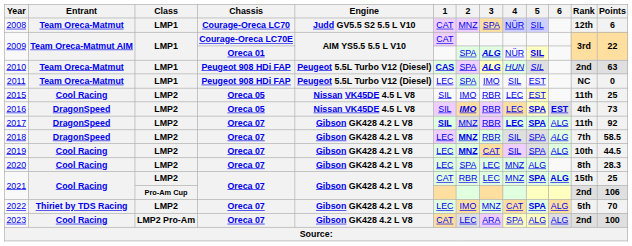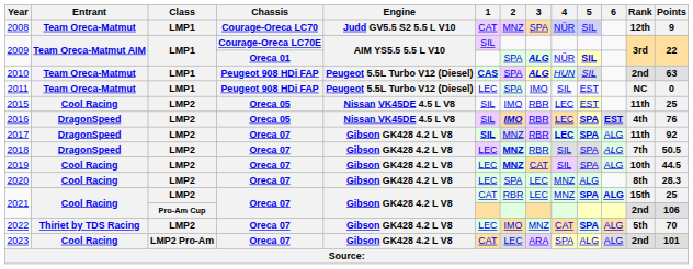2008 | Points: 6 -> 9
2009 / Courage-Oreca LC70E | 1: CAT -> SIL
2016 | Points: 73 -> 76
2018 | Points: 58.5 -> 50.5
2023 | Points: 100 -> 101
